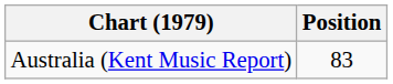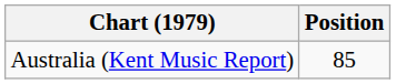Australia (Kent Music Report) | Position: 83 -> 85
